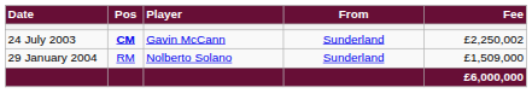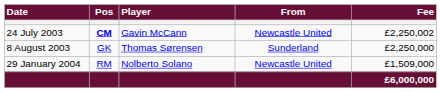24 July 2003 | From: Sunderland -> Newcastle United
+ row: 8 August 2003 | GK | Thomas Sørensen | Sunderland | £2,250,000
29 January 2004 | From: Sunderland -> Newcastle United
